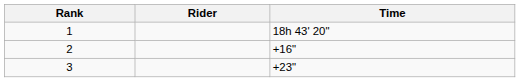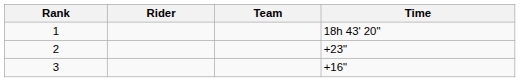+ column: Team
2 | Time: +16" -> +23"
3 | Time: +23" -> +16"
